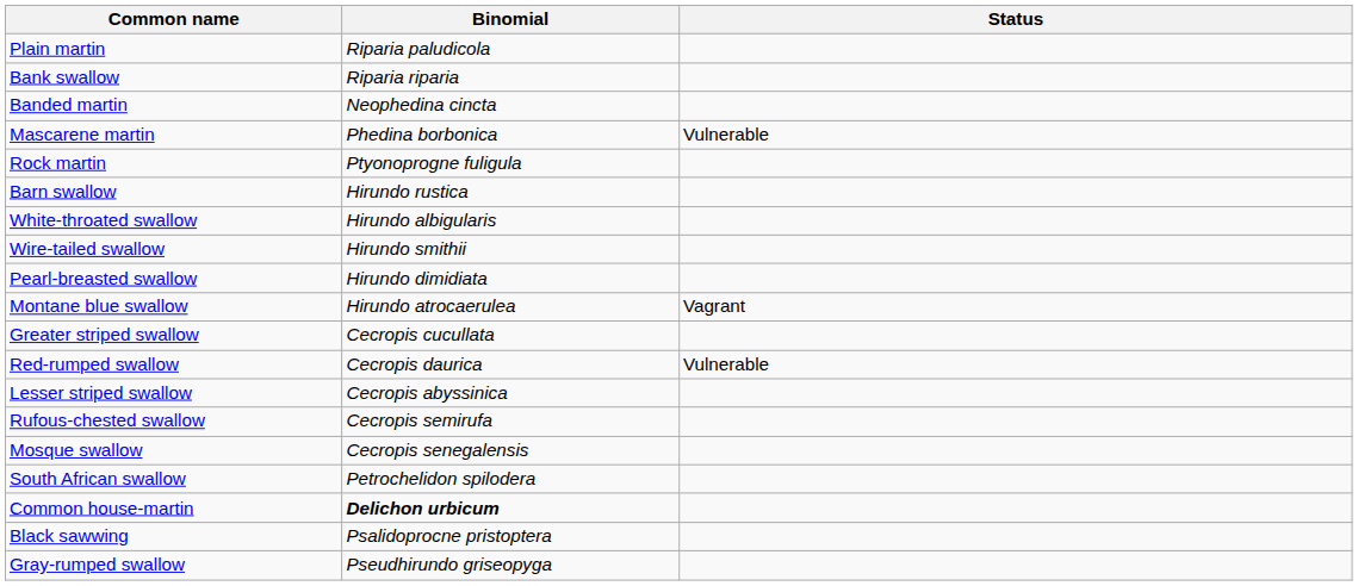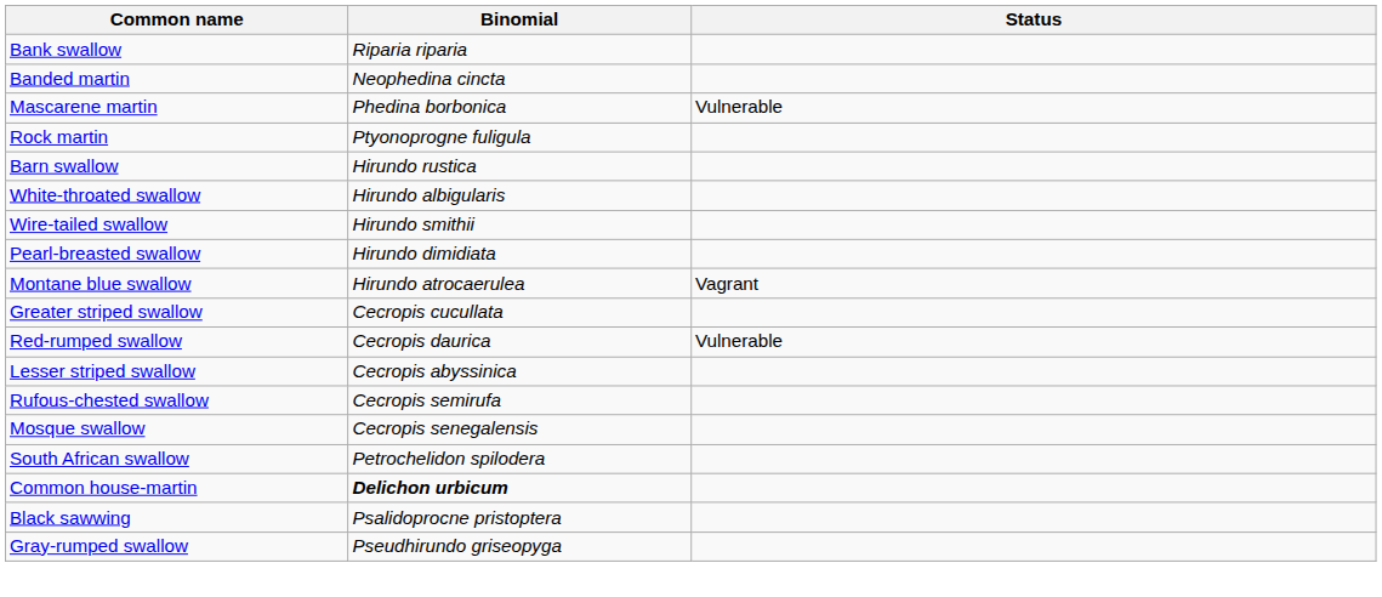- row: Plain martin | Riparia paludicola
